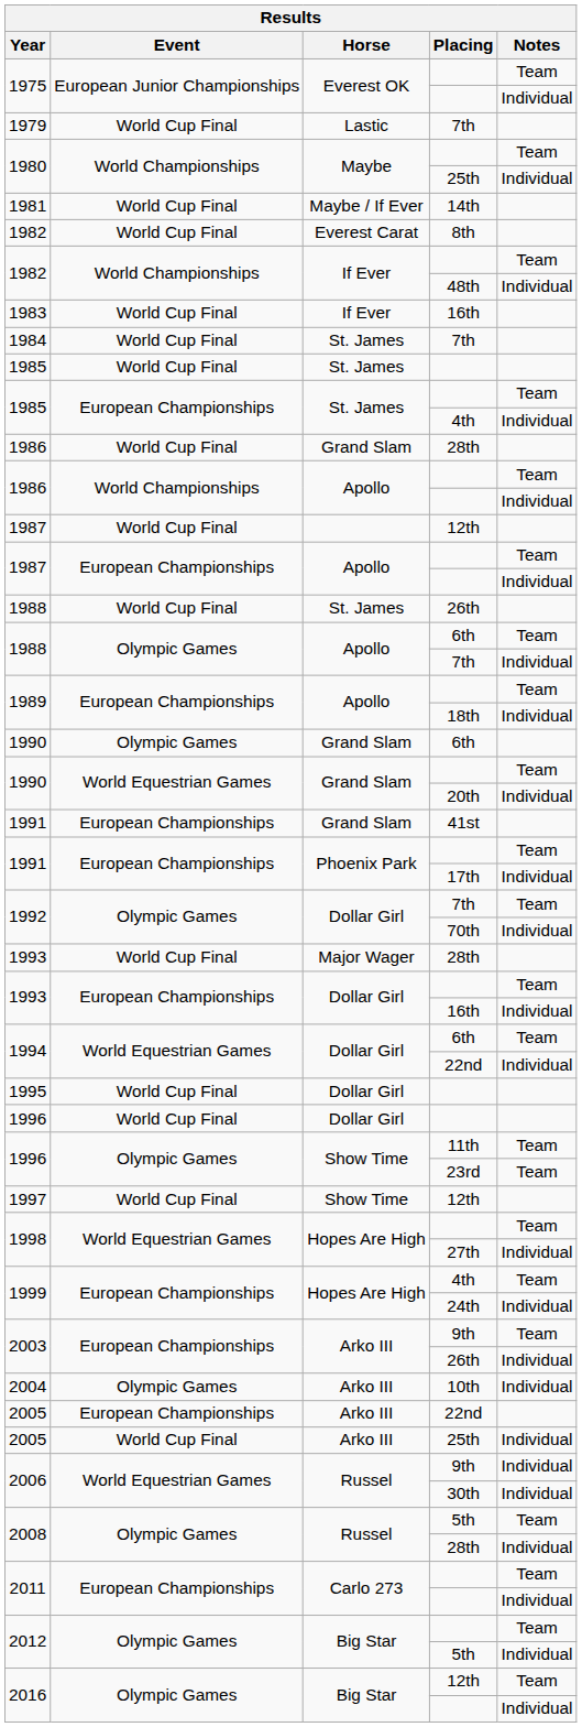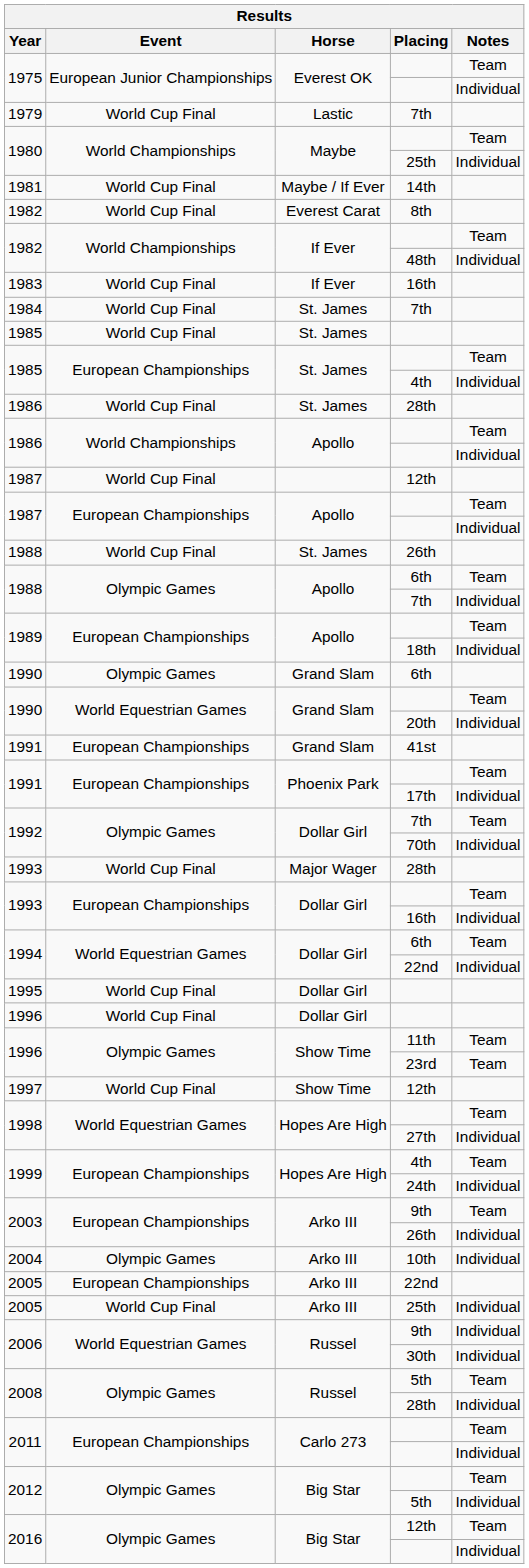1986 / 28th | Horse: Grand Slam -> St. James
